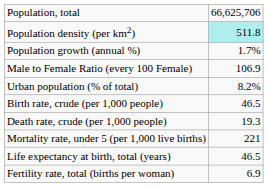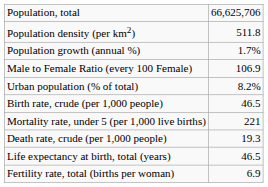Population density (per km2) | column 2: paleturquoise background -> no background
rows swapped: Death rate, crude (per 1,000 people) <-> Mortality rate, under 5 (per 1,000 live births)
